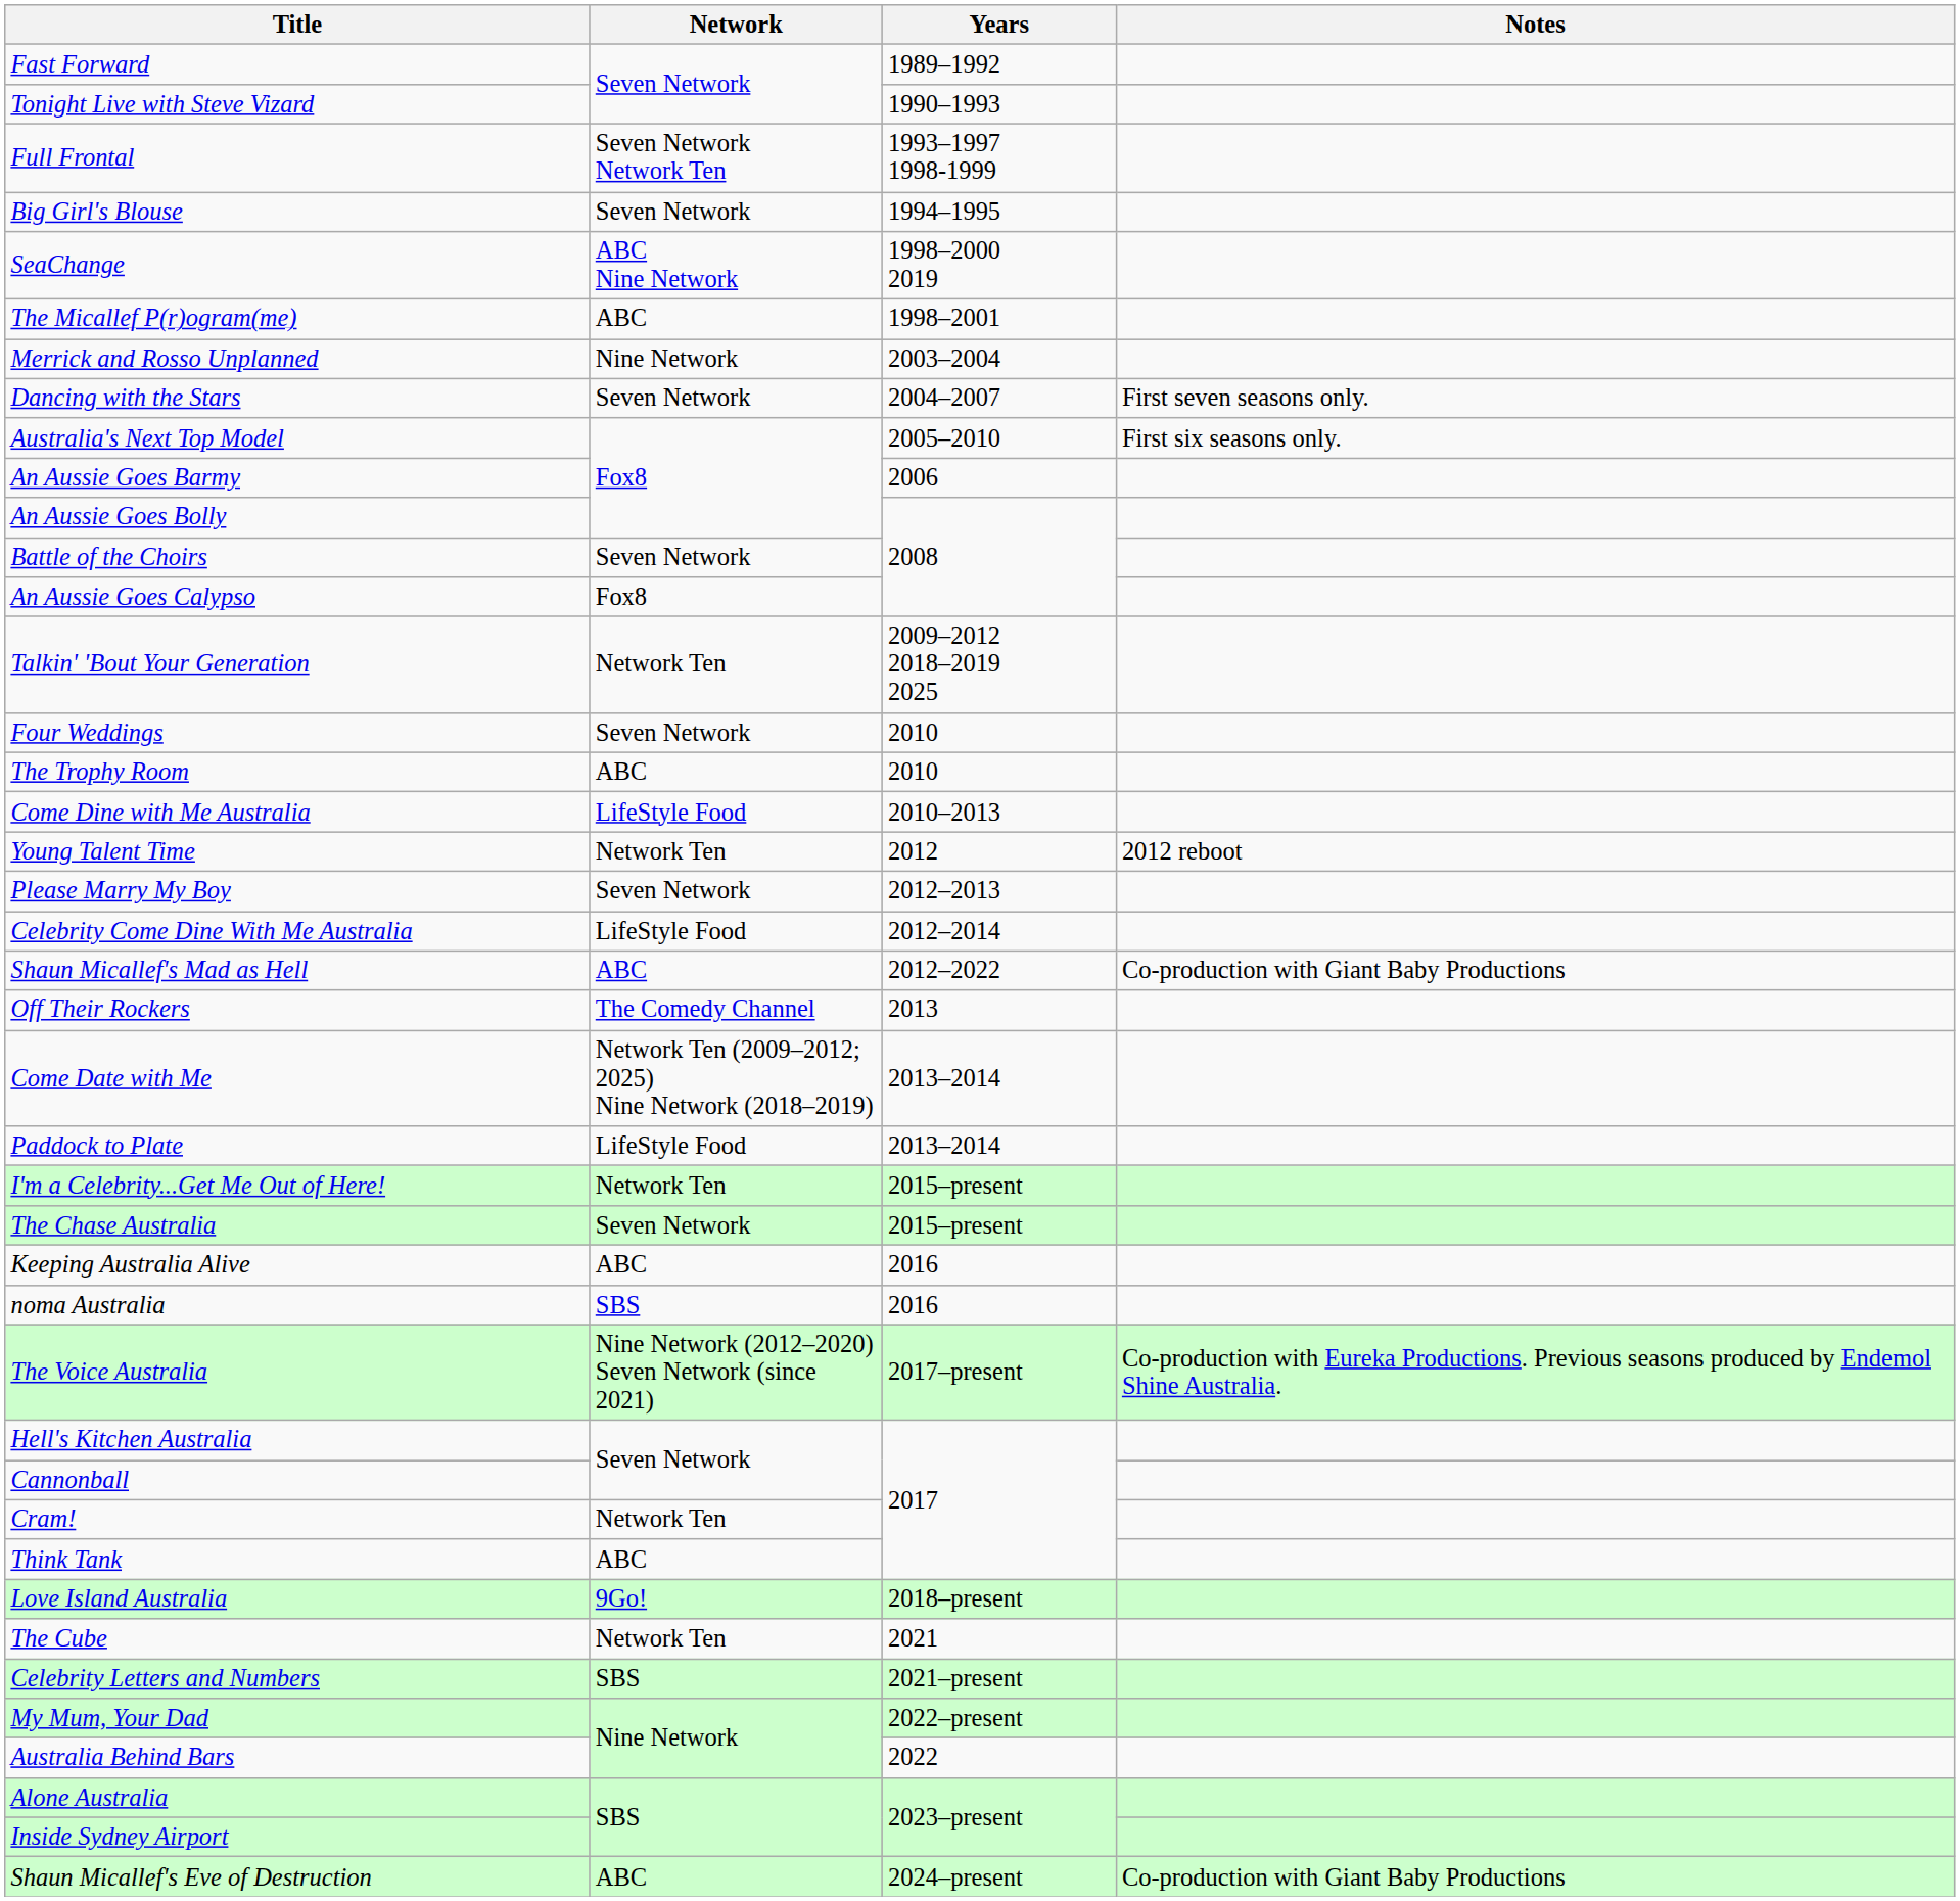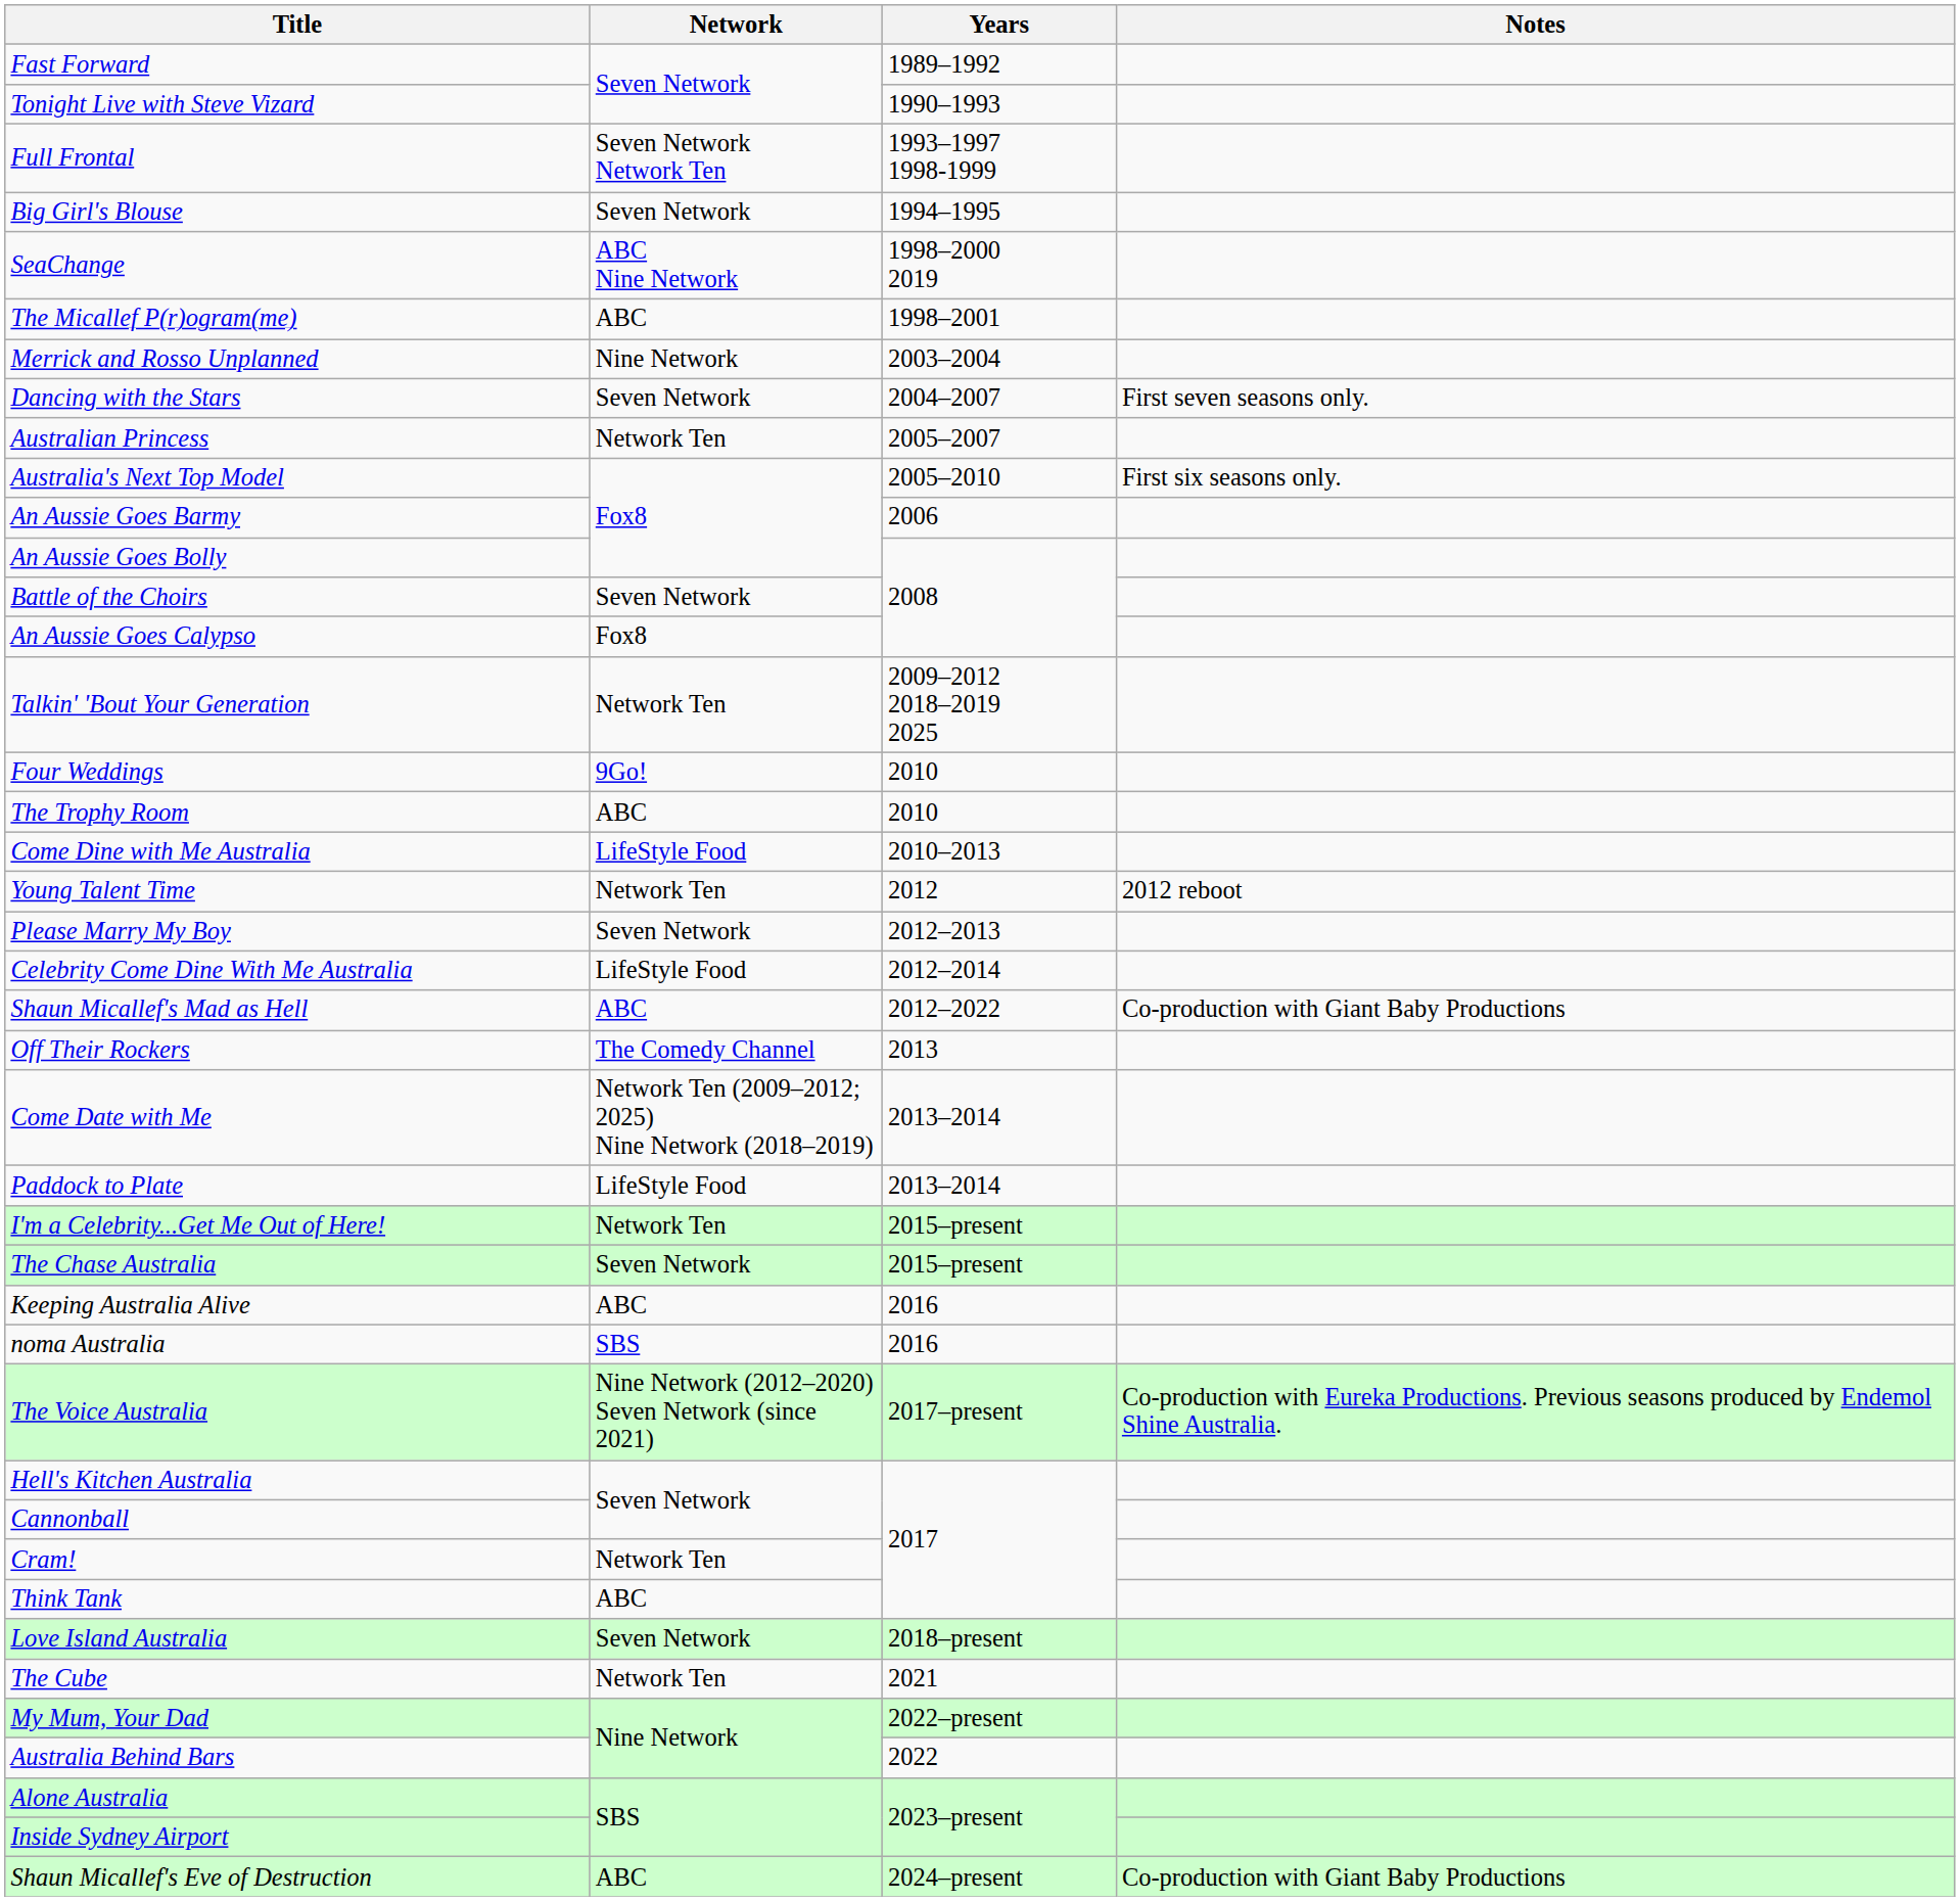+ row: Australian Princess | Network Ten | 2005–2007
Four Weddings | Network: Seven Network -> 9Go!
Love Island Australia | Network: 9Go! -> Seven Network
- row: Celebrity Letters and Numbers | SBS | 2021–present
